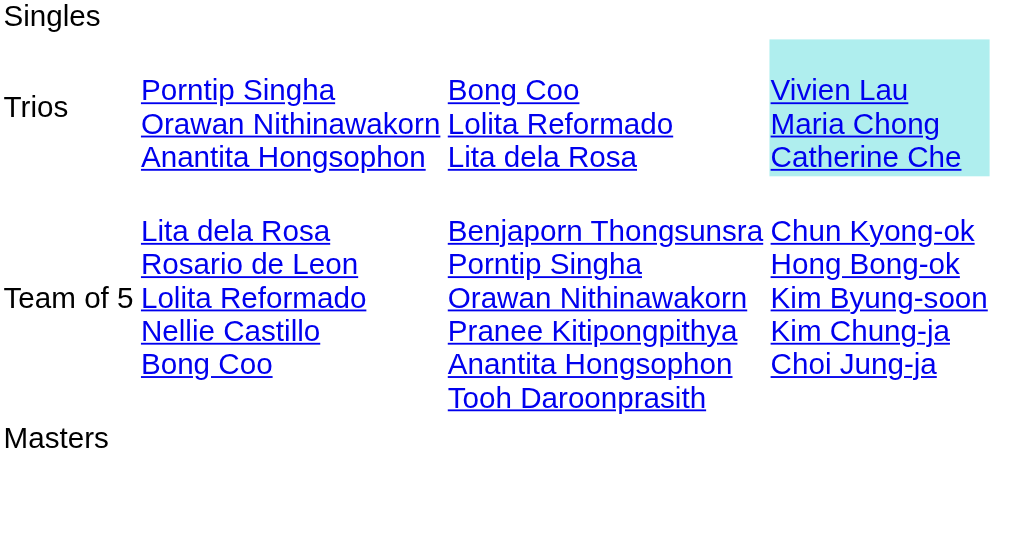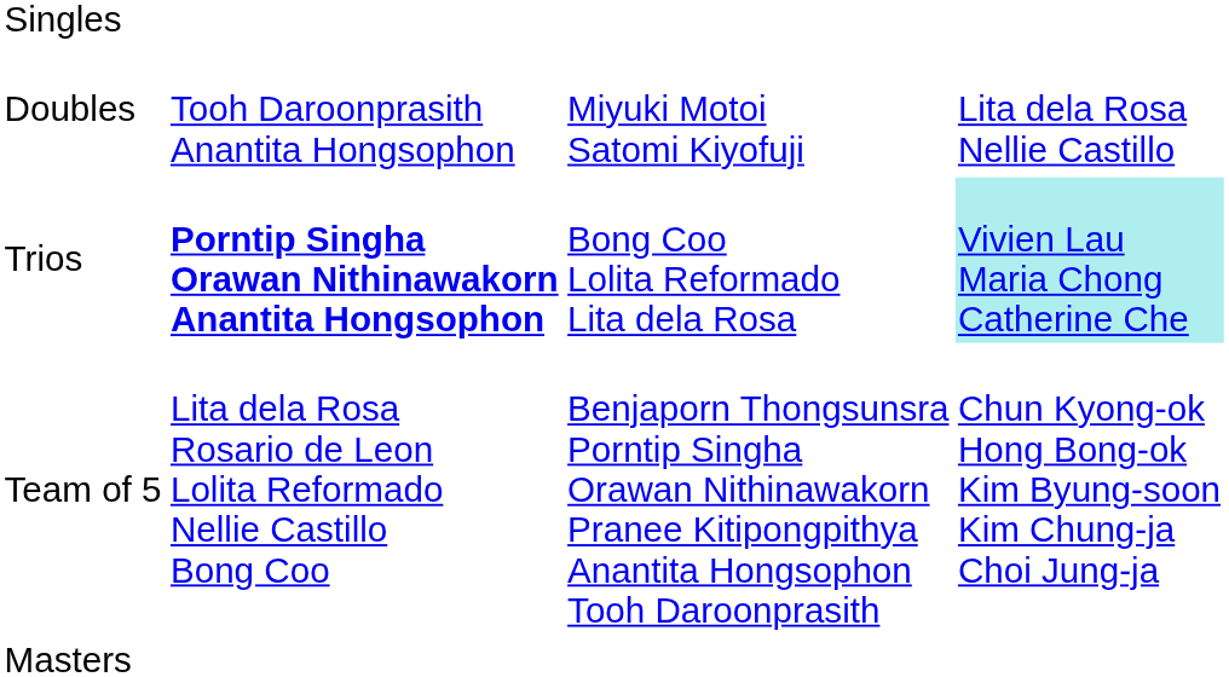+ row: Doubles | Tooh Daroonprasith Anantita Hongsophon | Miyuki Motoi Satomi Kiyofuji | Lita dela Rosa Nellie Castillo
Trios | column 2: normal -> bold
